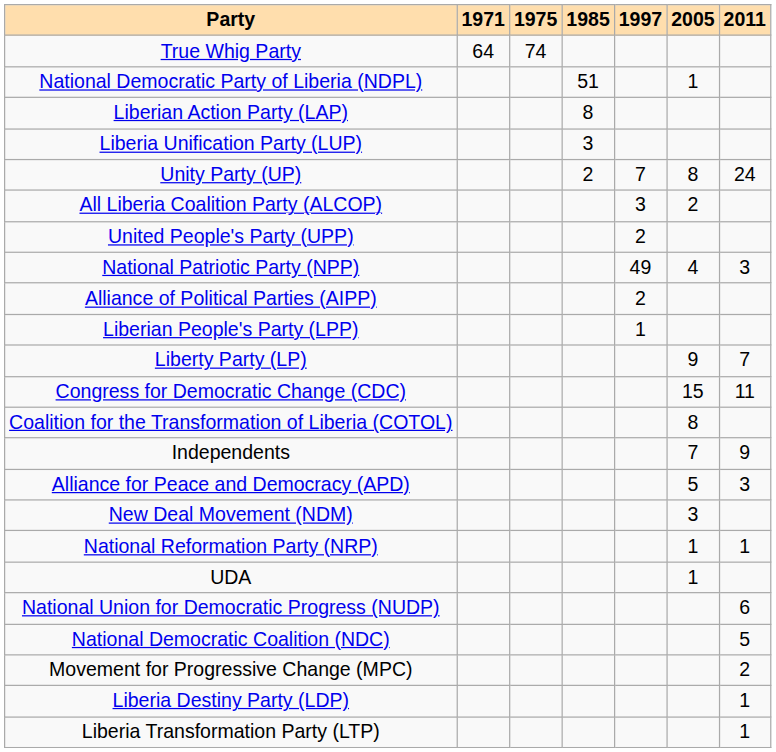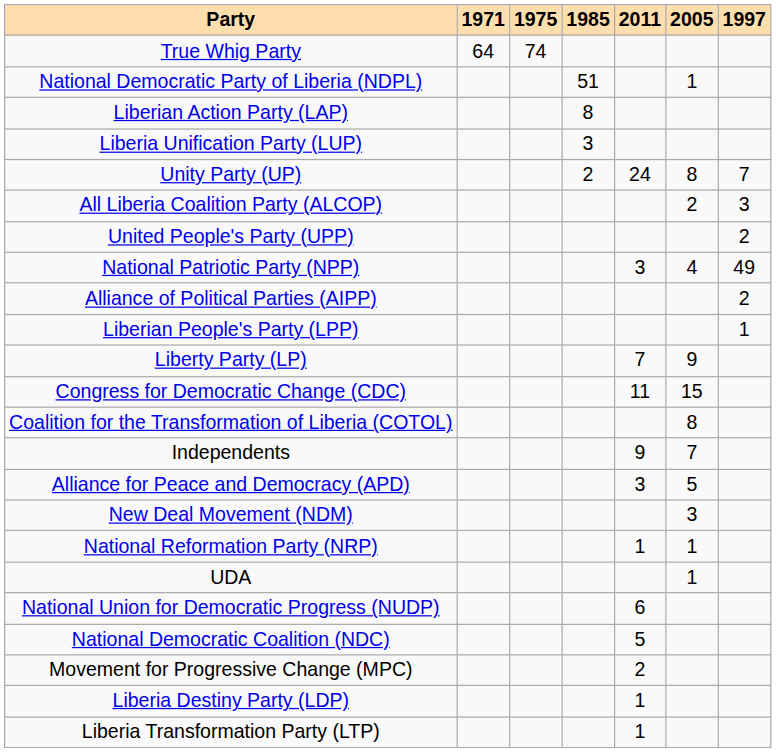columns swapped: 1997 <-> 2011
